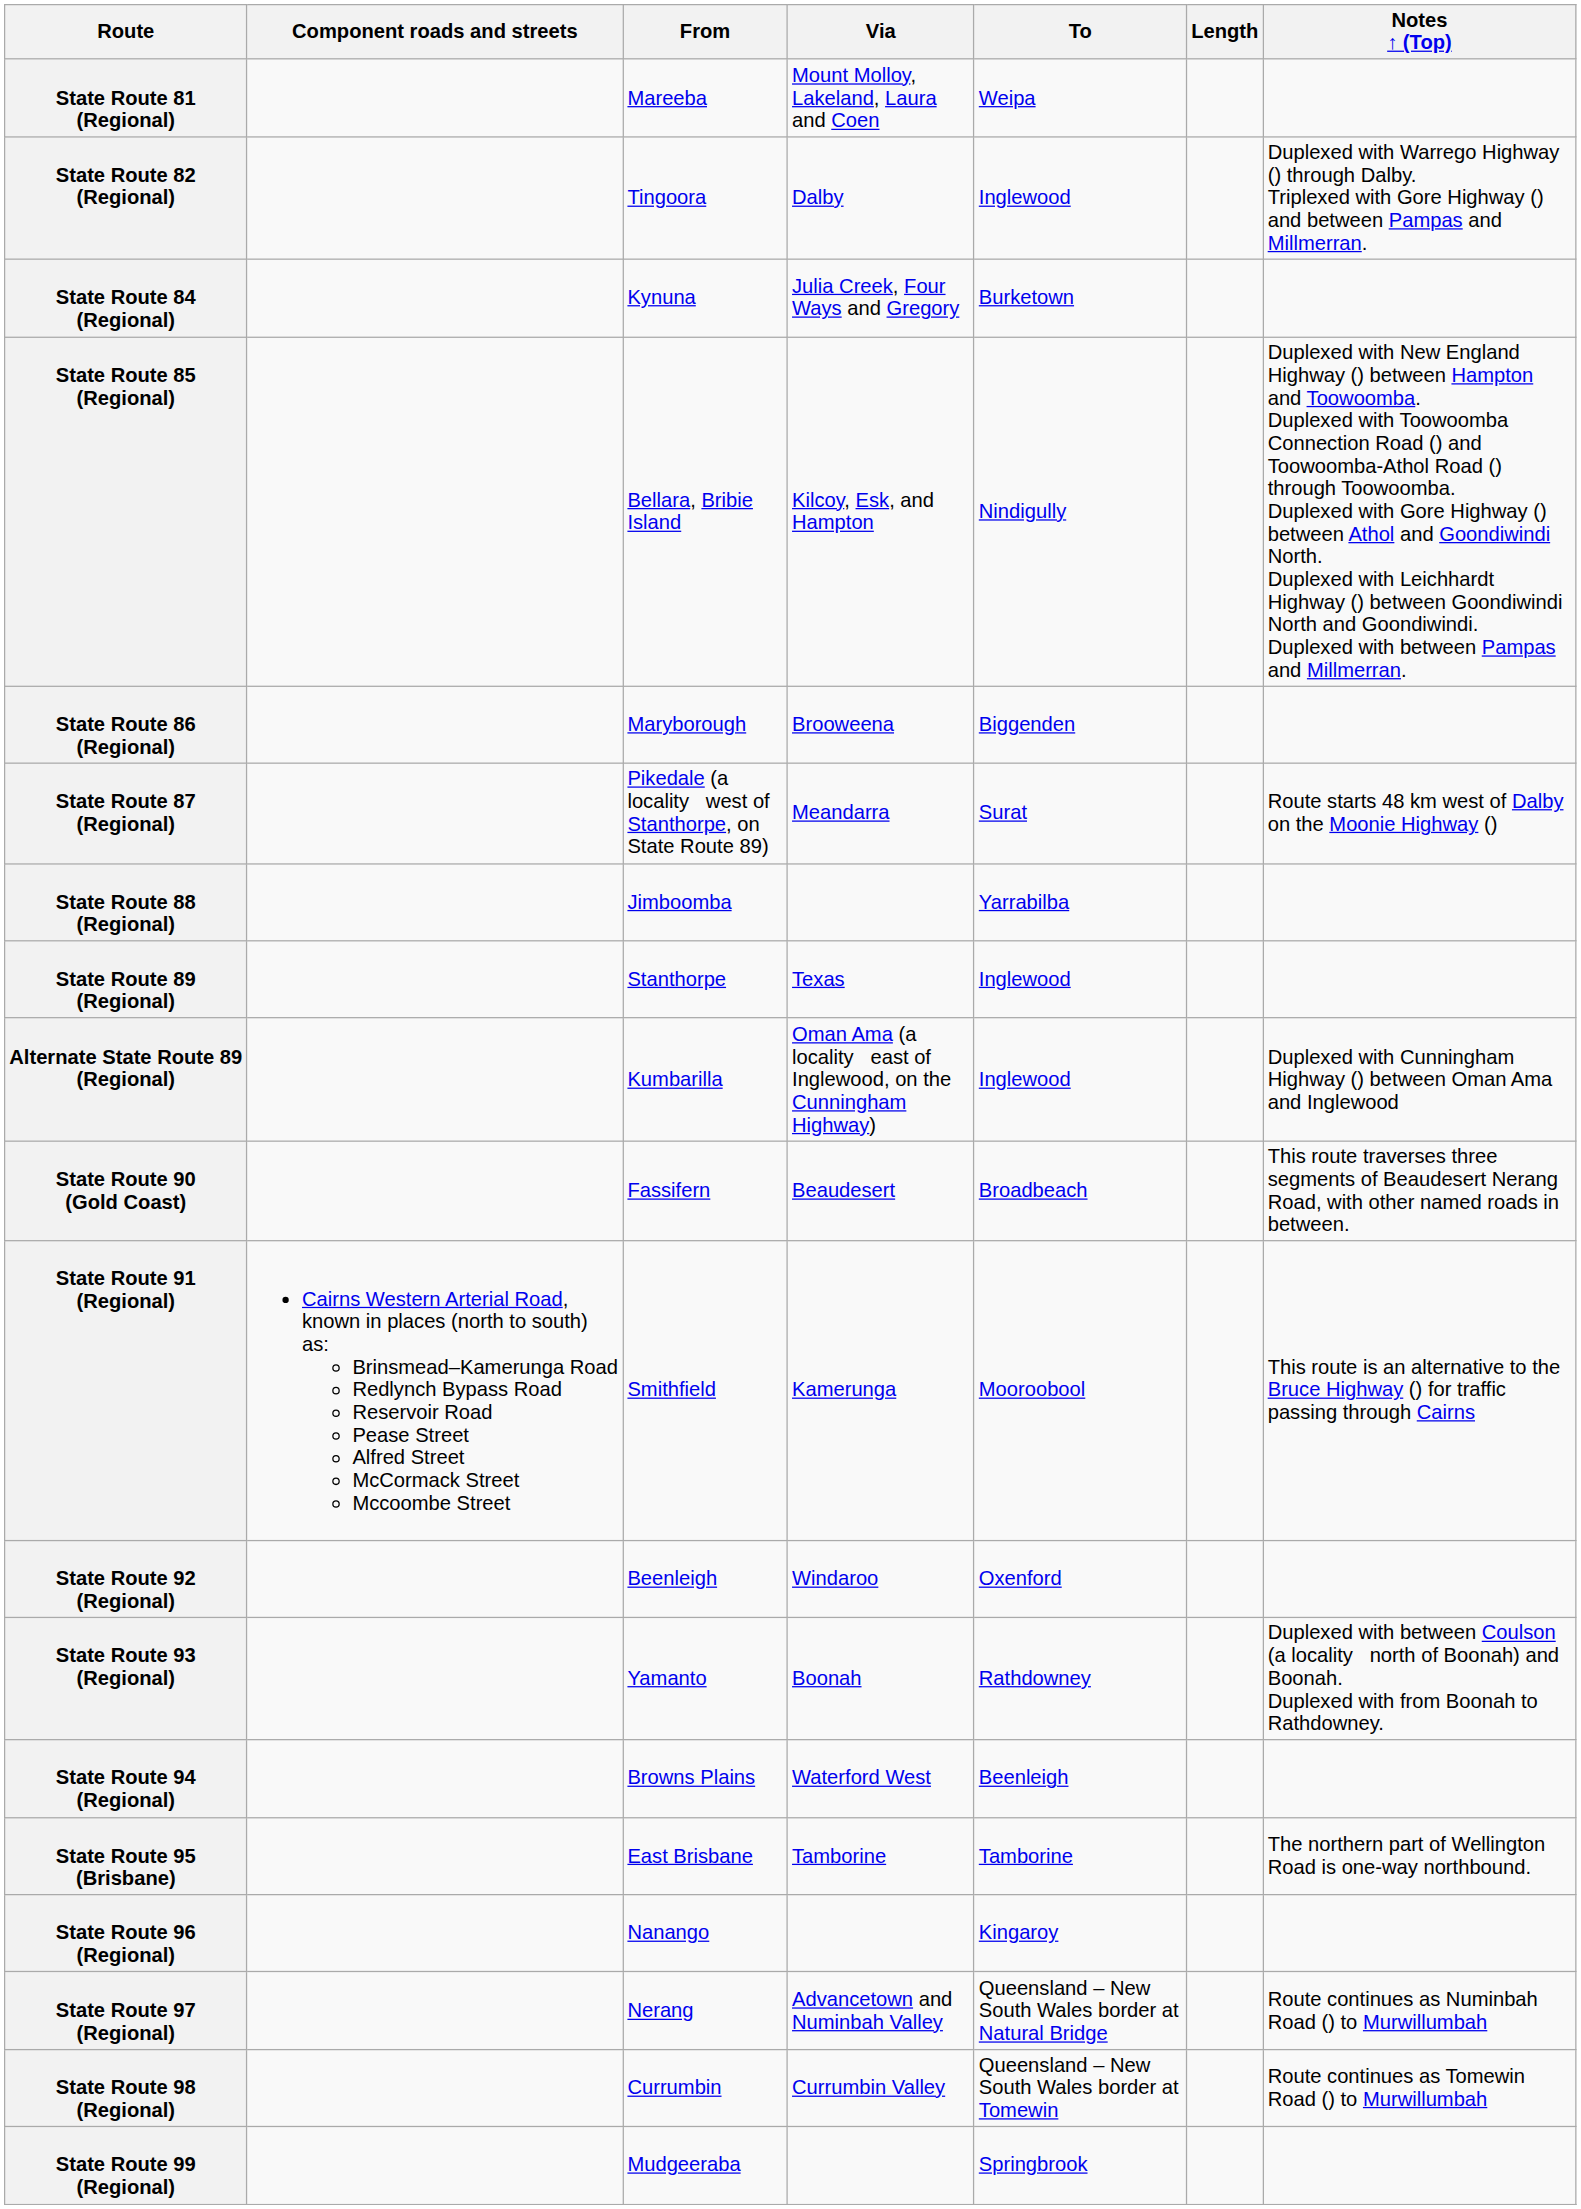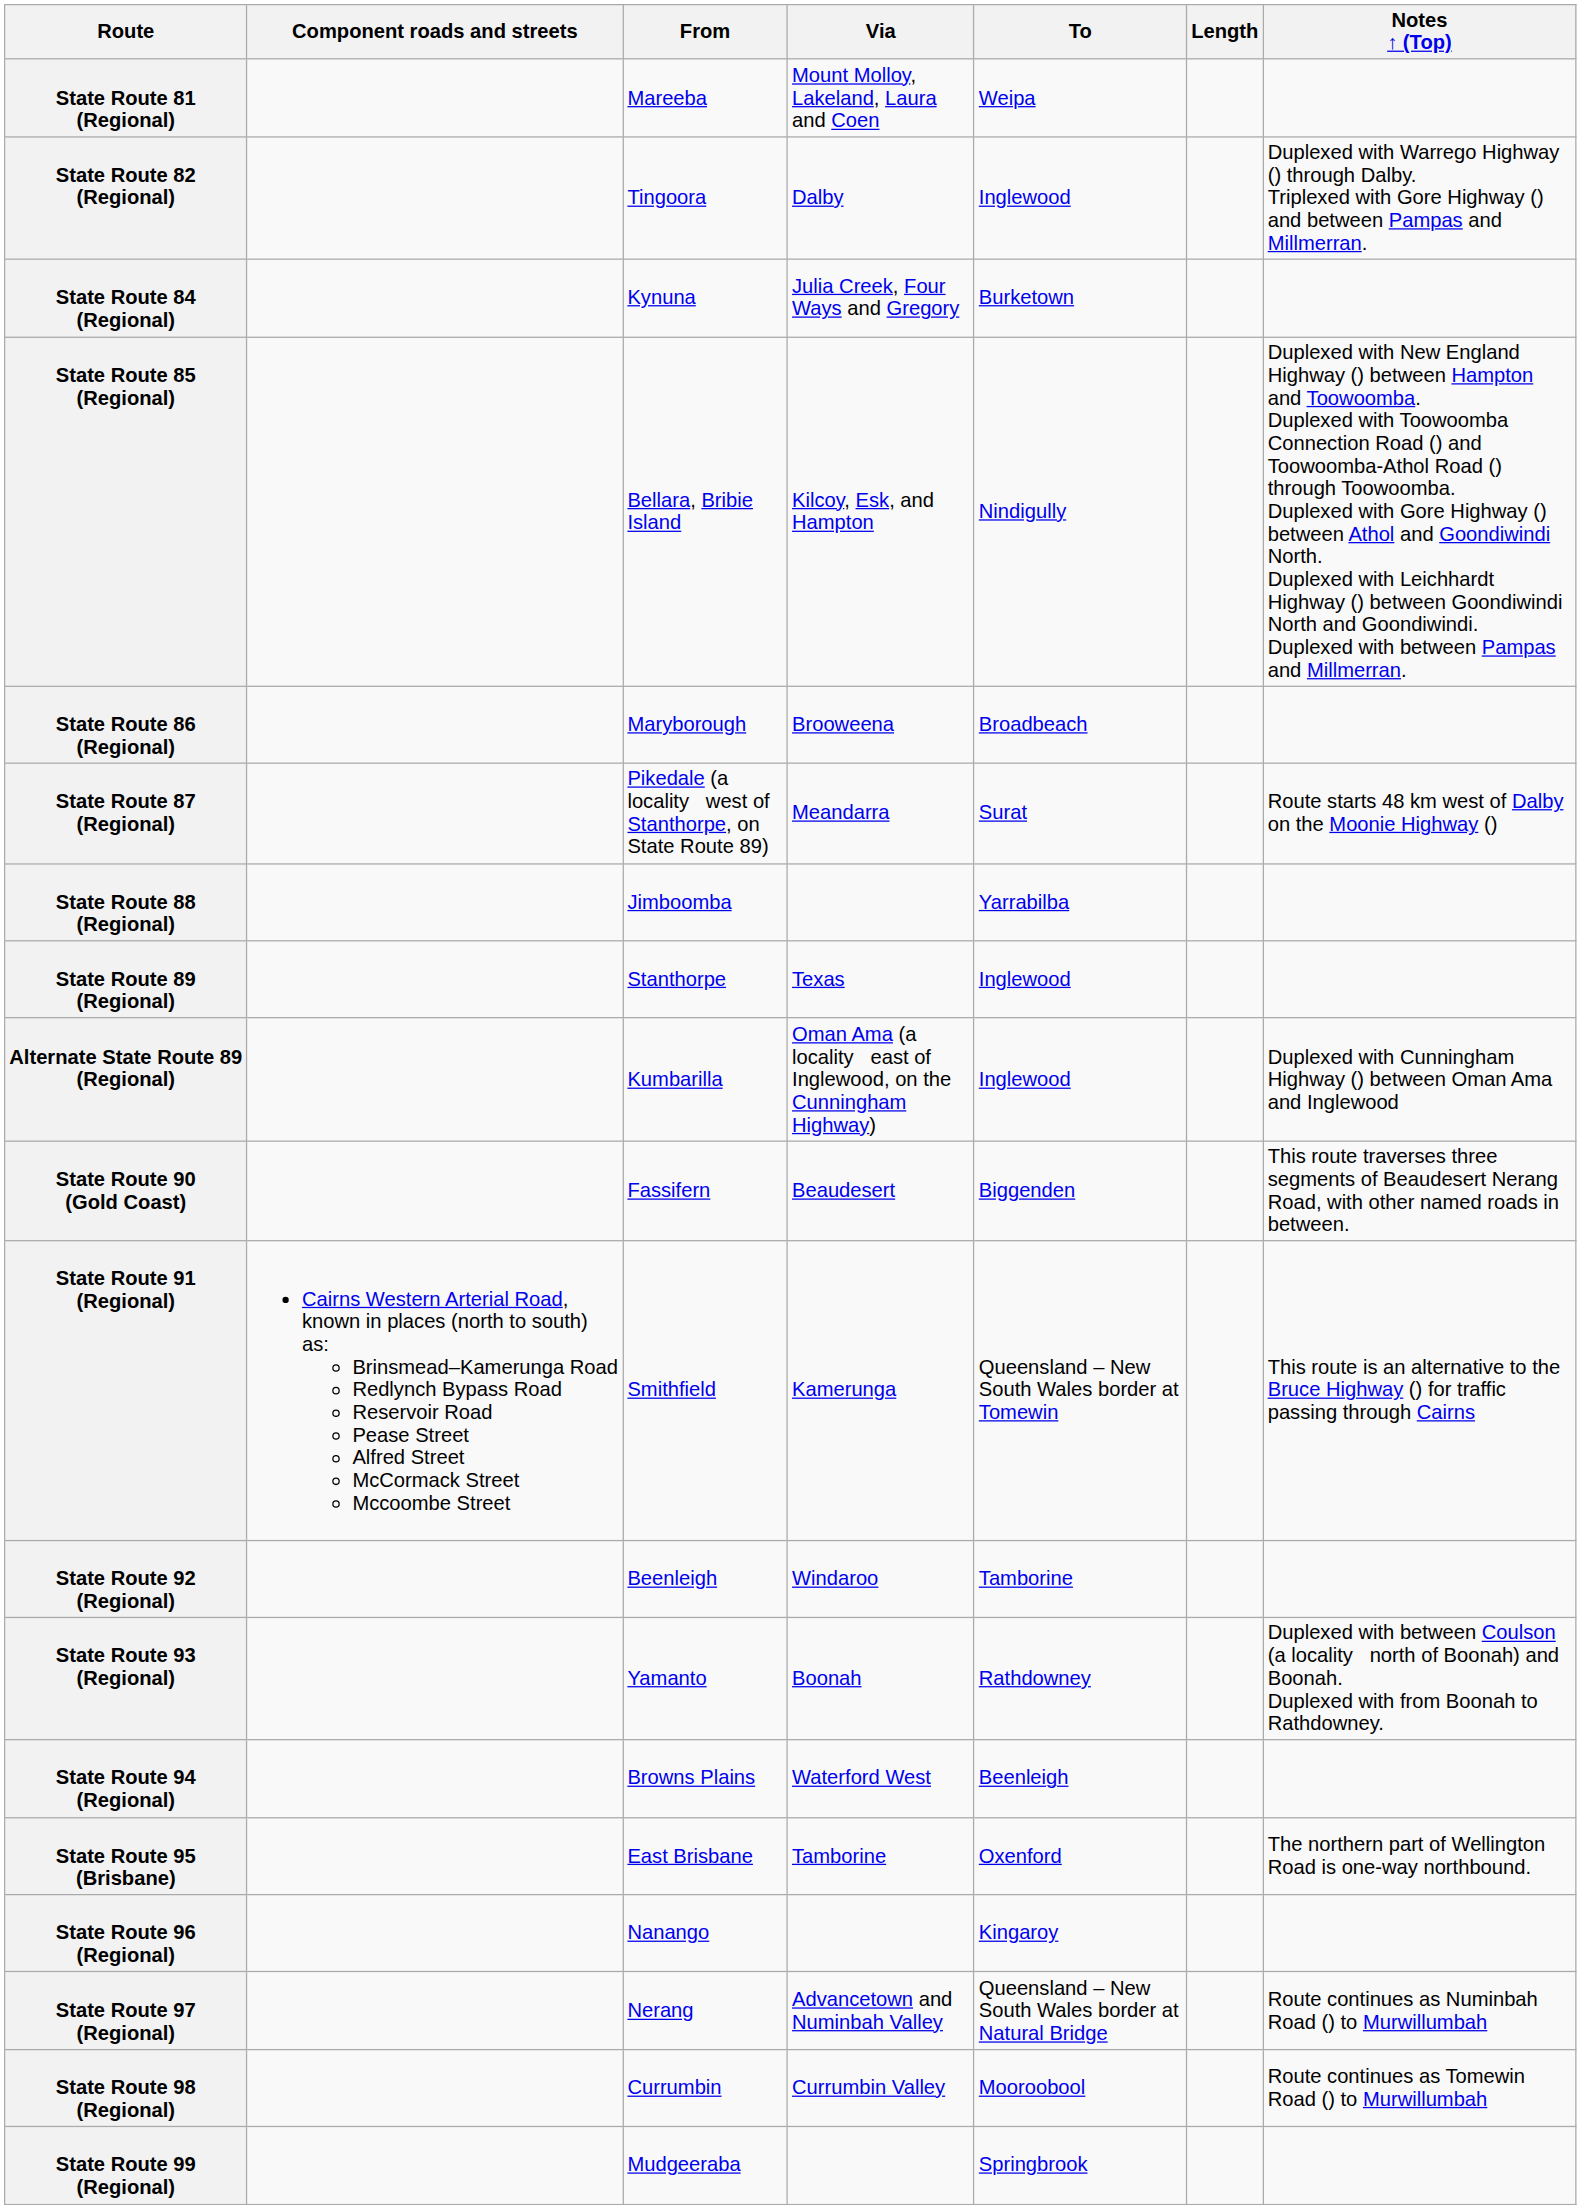State Route 86 (Regional) | To: Biggenden -> Broadbeach
State Route 90 (Gold Coast) | To: Broadbeach -> Biggenden
State Route 91 (Regional) | To: Mooroobool -> Queensland – New South Wales border at Tomewin
State Route 92 (Regional) | To: Oxenford -> Tamborine
State Route 95 (Brisbane) | To: Tamborine -> Oxenford
State Route 98 (Regional) | To: Queensland – New South Wales border at Tomewin -> Mooroobool
